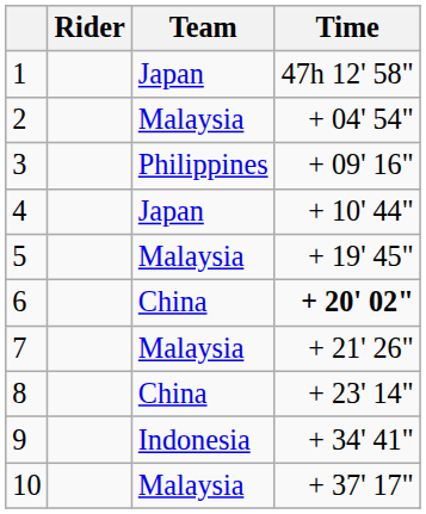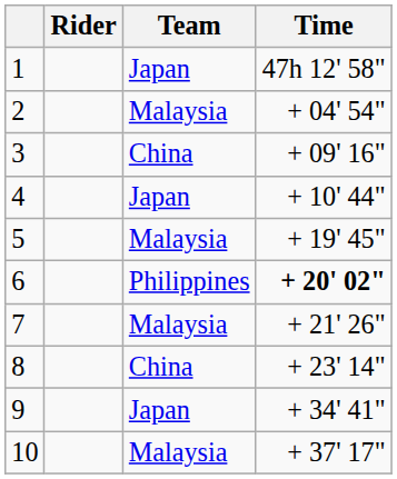3 | Team: Philippines -> China
6 | Team: China -> Philippines
9 | Team: Indonesia -> Japan
